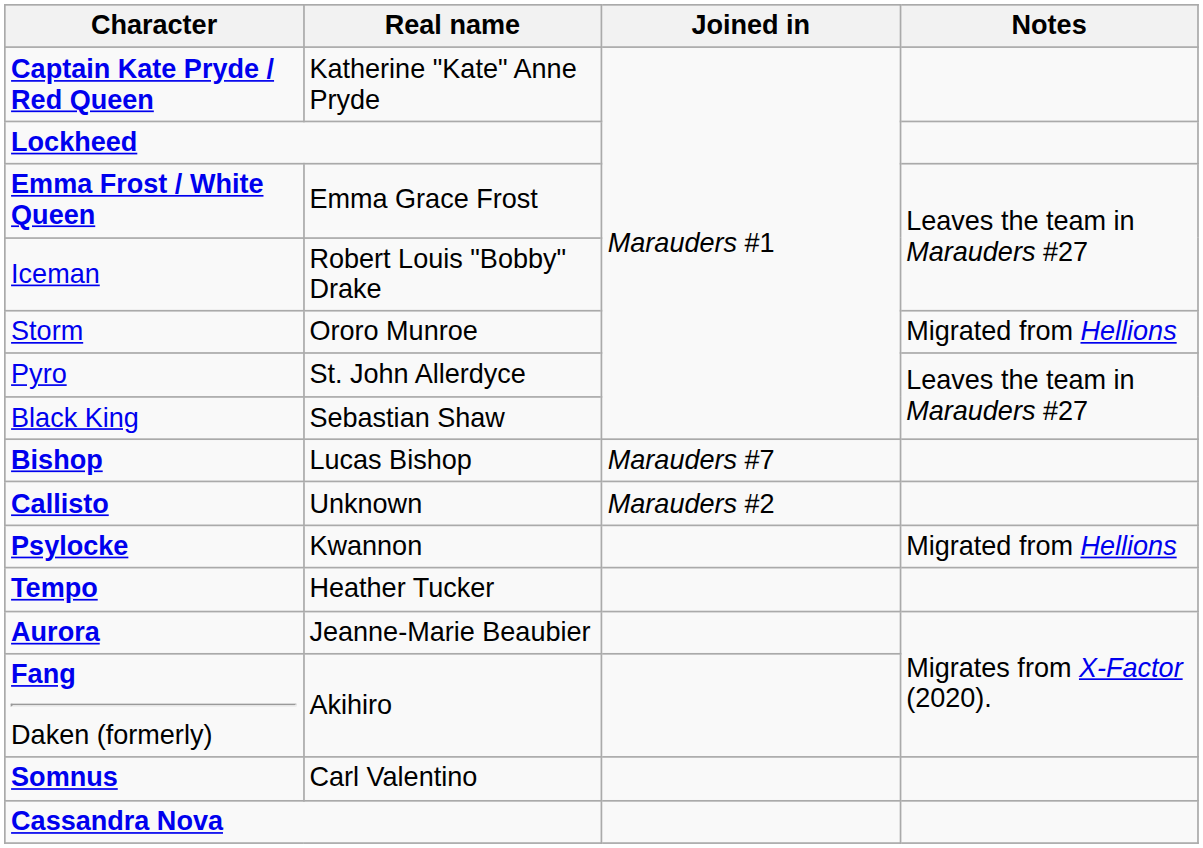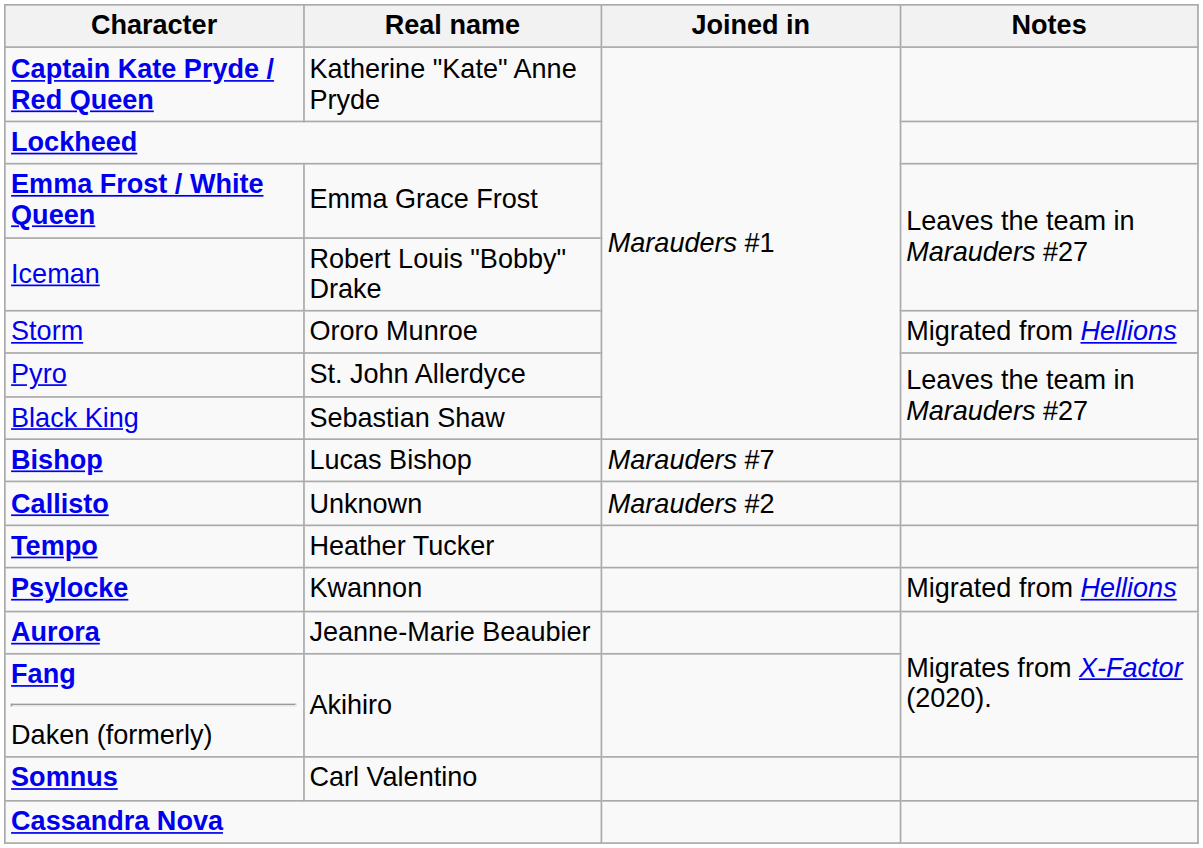rows swapped: Tempo <-> Psylocke
